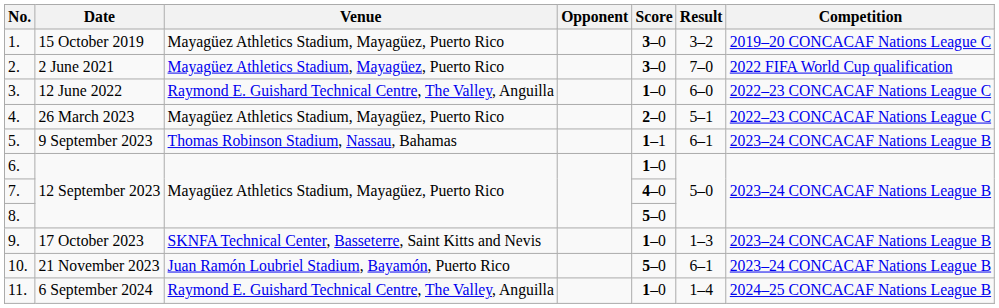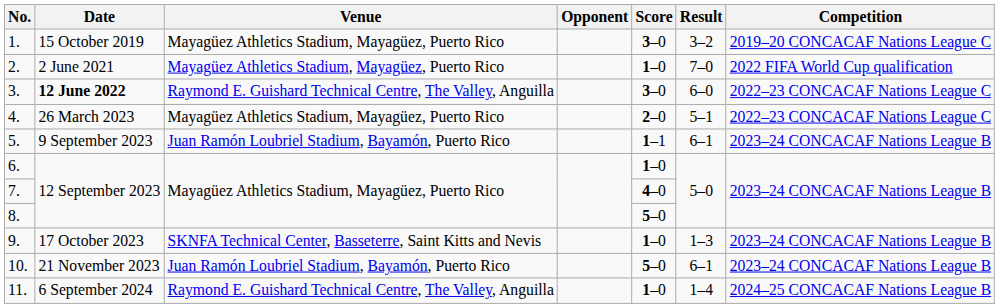2. | Score: 3–0 -> 1–0
3. | Date: normal -> bold
3. | Score: 1–0 -> 3–0
5. | Venue: Thomas Robinson Stadium, Nassau, Bahamas -> Juan Ramón Loubriel Stadium, Bayamón, Puerto Rico
